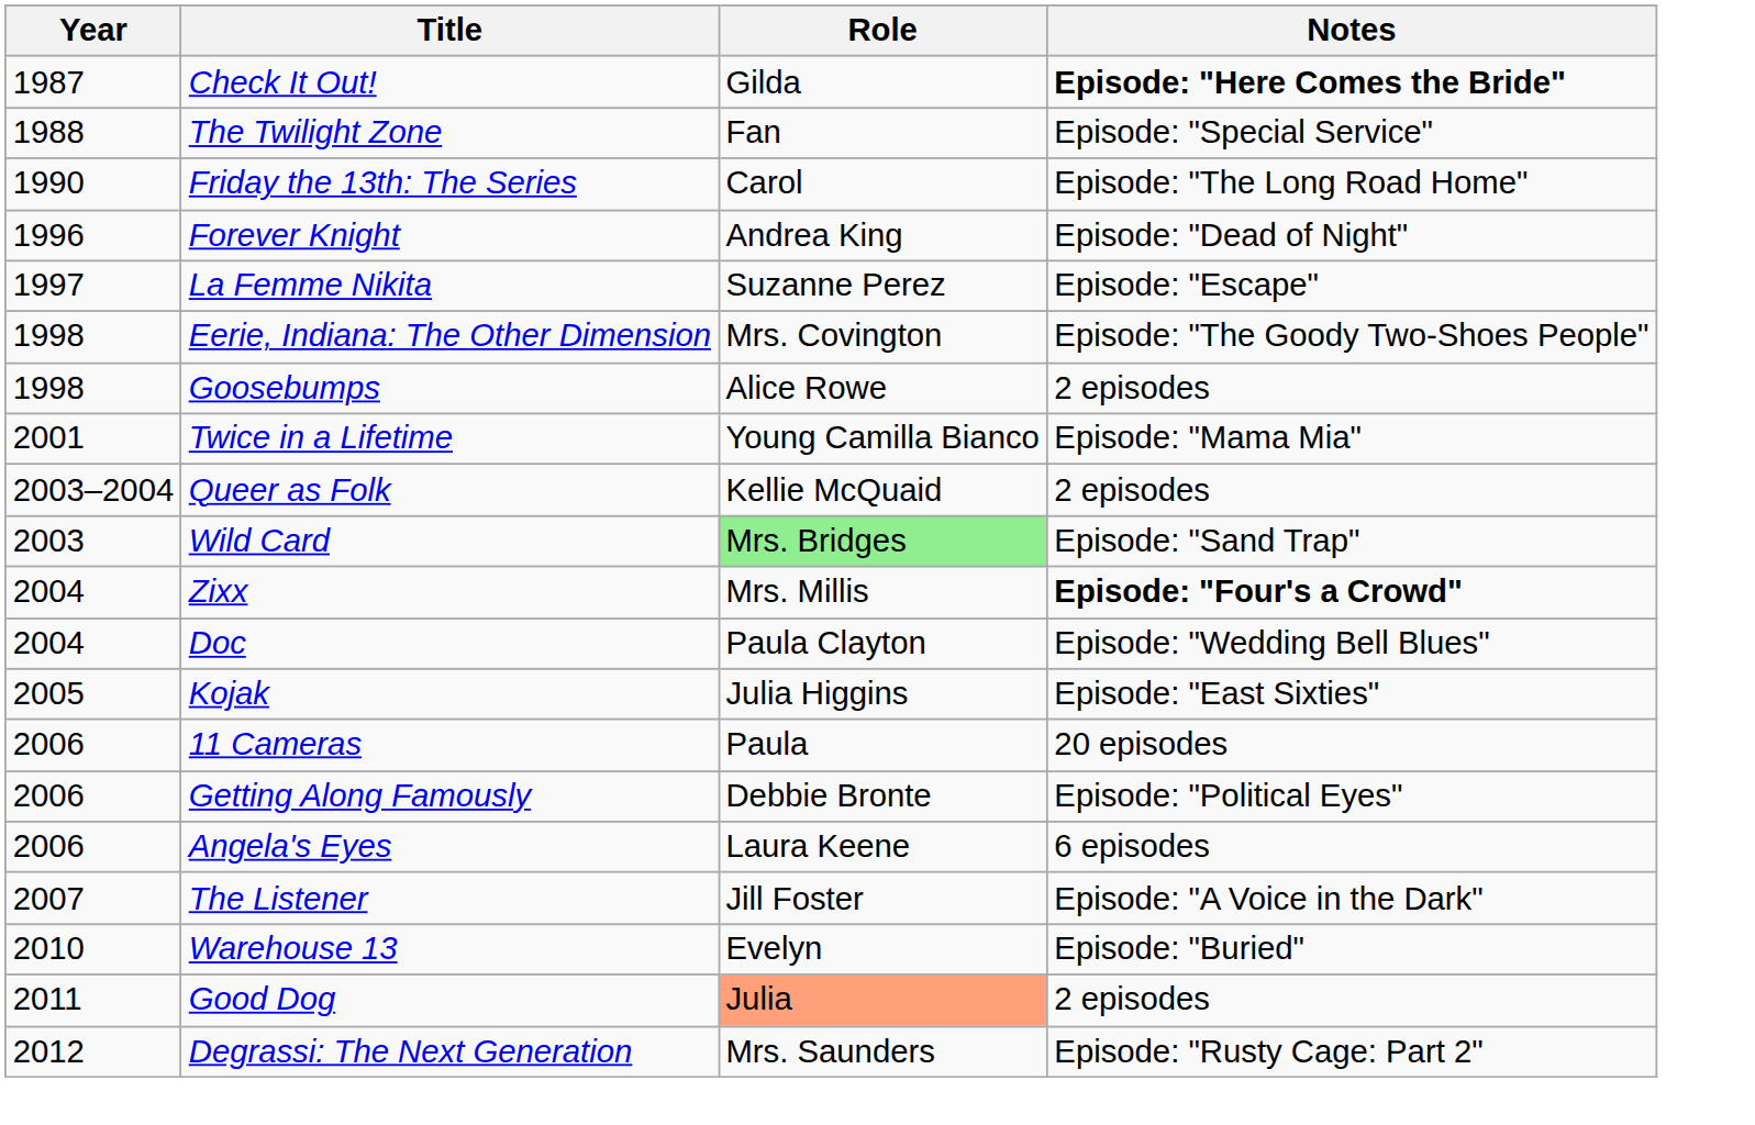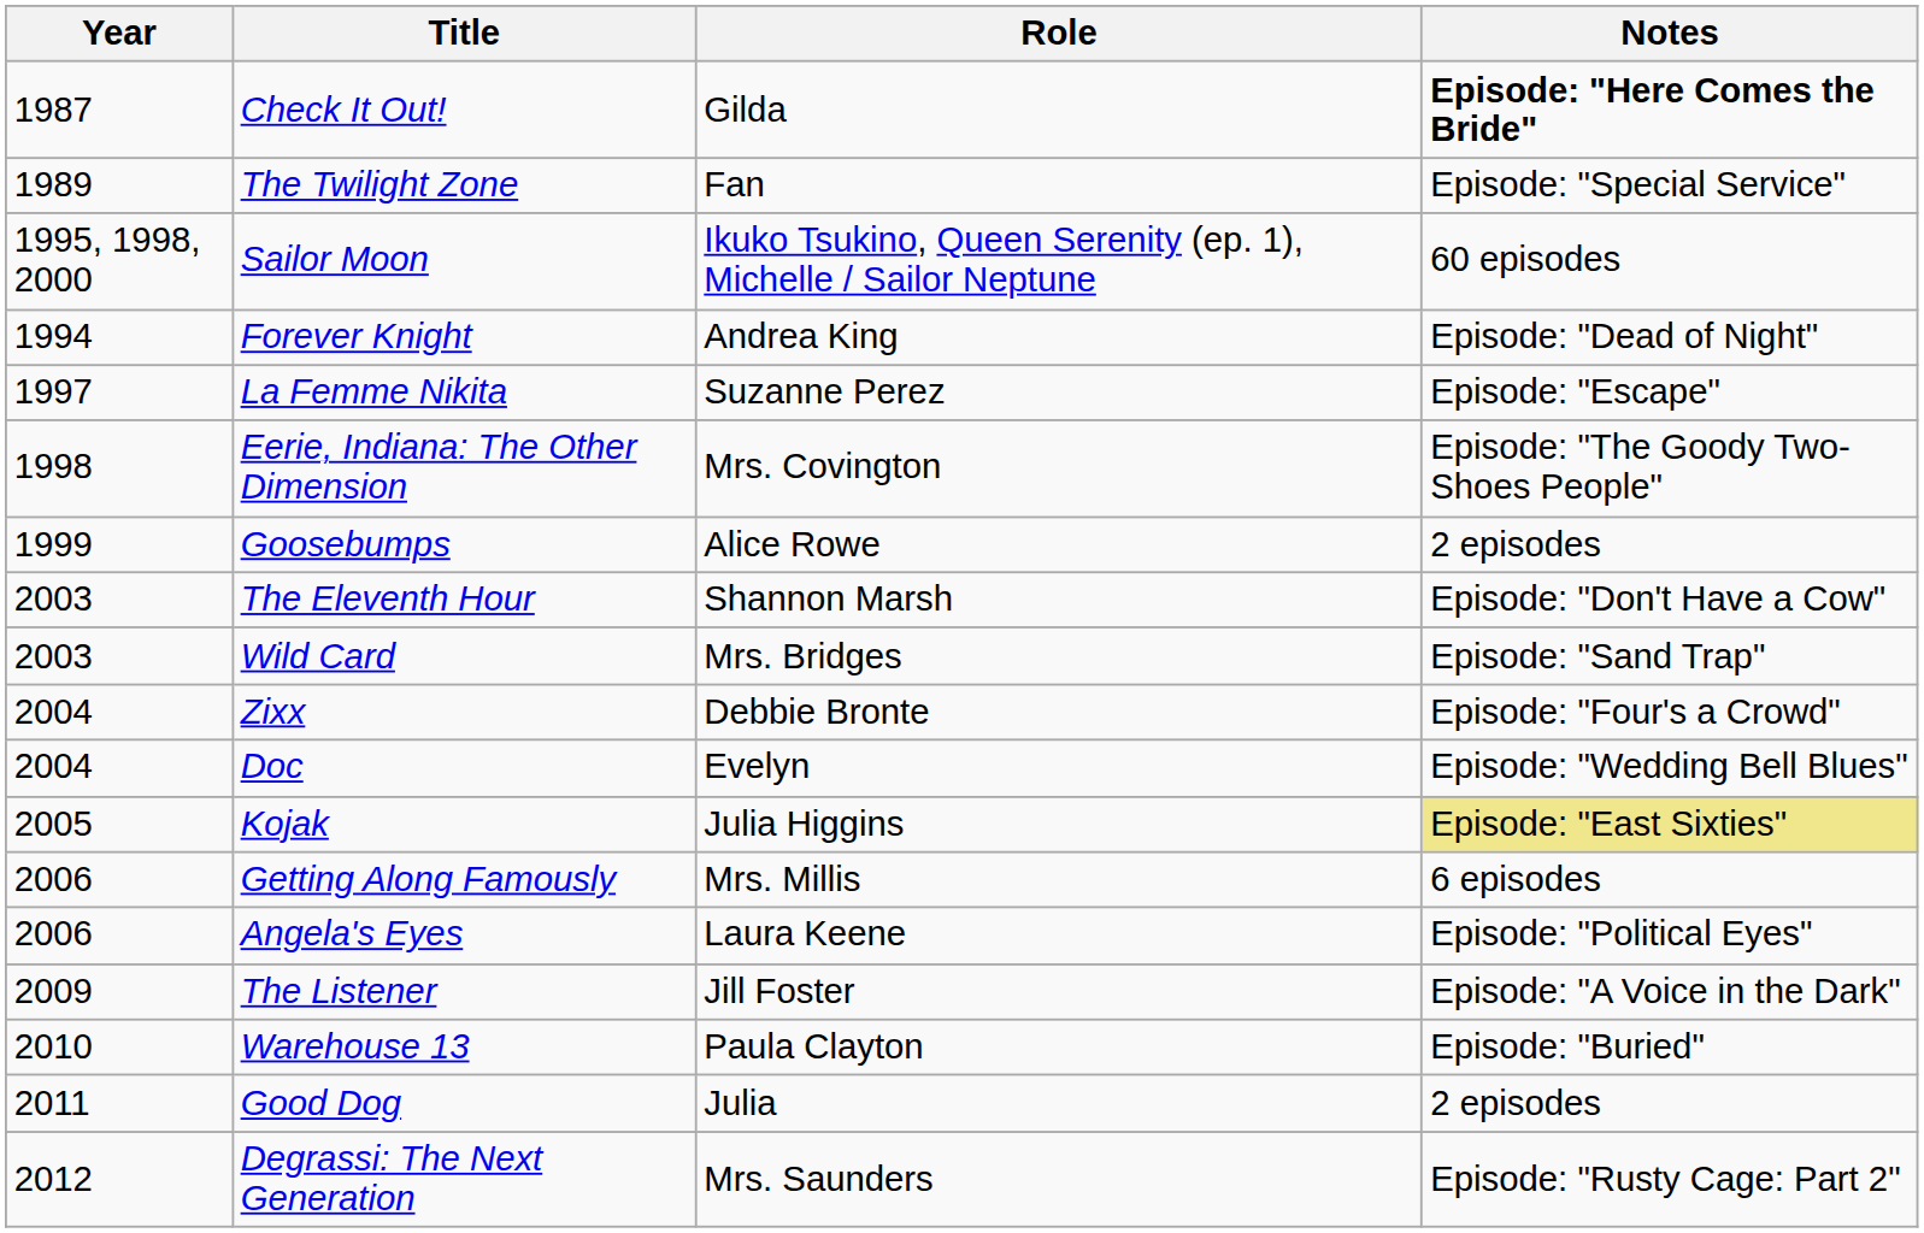The Twilight Zone | Year: 1988 -> 1989
- row: 1990 | Friday the 13th: The Series | Carol | Episode: "The Long Road Home"
+ row: 1995, 1998, 2000 | Sailor Moon | Ikuko Tsukino, Queen Serenity (ep. 1), Michelle / Sailor Neptune | 60 episodes
Forever Knight | Year: 1996 -> 1994
Goosebumps | Year: 1998 -> 1999
- row: 2001 | Twice in a Lifetime | Young Camilla Bianco | Episode: "Mama Mia"
+ row: 2003 | The Eleventh Hour | Shannon Marsh | Episode: "Don't Have a Cow"
- row: 2003–2004 | Queer as Folk | Kellie McQuaid | 2 episodes
Wild Card | Role: lightgreen background -> no background
Zixx | Role: Mrs. Millis -> Debbie Bronte
Zixx | Notes: bold -> normal
Doc | Role: Paula Clayton -> Evelyn
Kojak | Notes: no background -> khaki background
- row: 2006 | 11 Cameras | Paula | 20 episodes
Getting Along Famously | Role: Debbie Bronte -> Mrs. Millis
Getting Along Famously | Notes: Episode: "Political Eyes" -> 6 episodes
Angela's Eyes | Notes: 6 episodes -> Episode: "Political Eyes"
The Listener | Year: 2007 -> 2009
Warehouse 13 | Role: Evelyn -> Paula Clayton
Good Dog | Role: lightsalmon background -> no background
